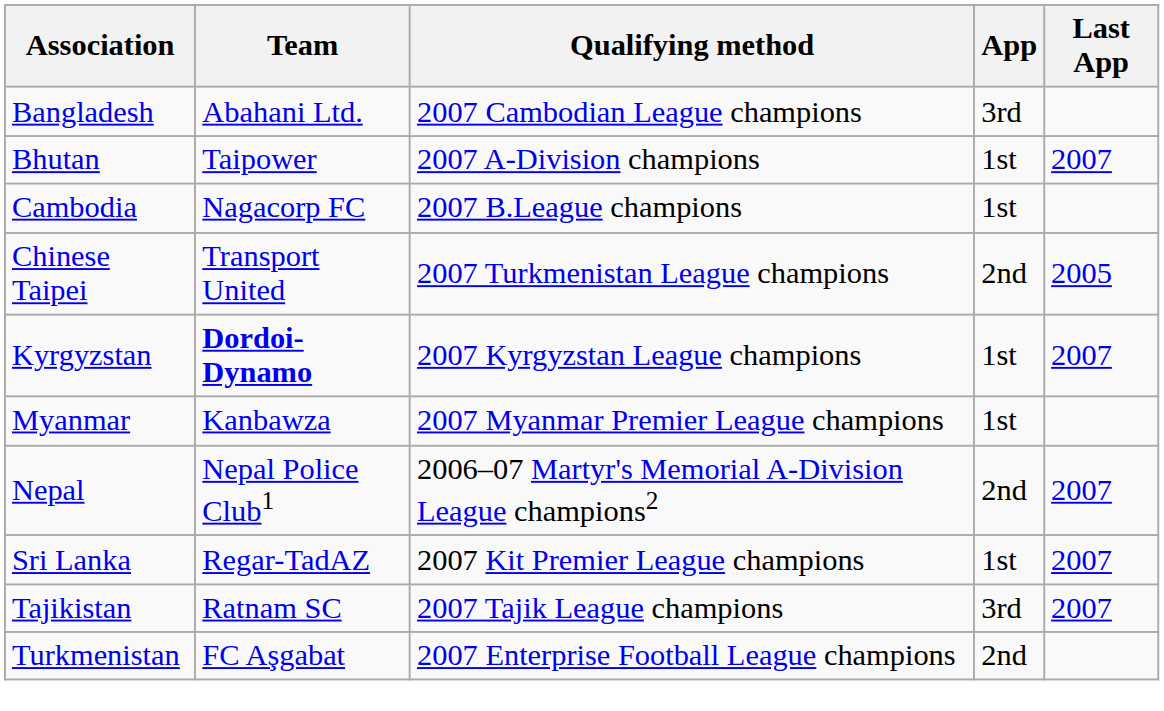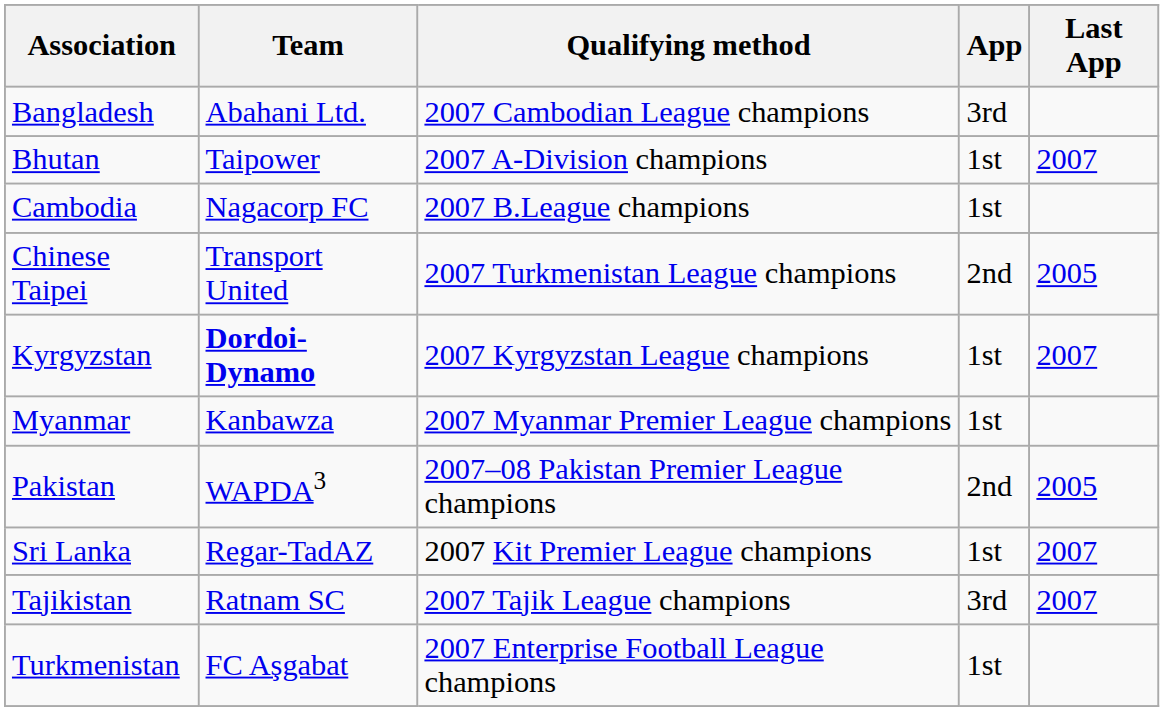- row: Nepal | Nepal Police Club1 | 2006–07 Martyr's Memorial A-Division League champions2 | 2nd | 2007
+ row: Pakistan | WAPDA3 | 2007–08 Pakistan Premier League champions | 2nd | 2005
Turkmenistan | App: 2nd -> 1st
